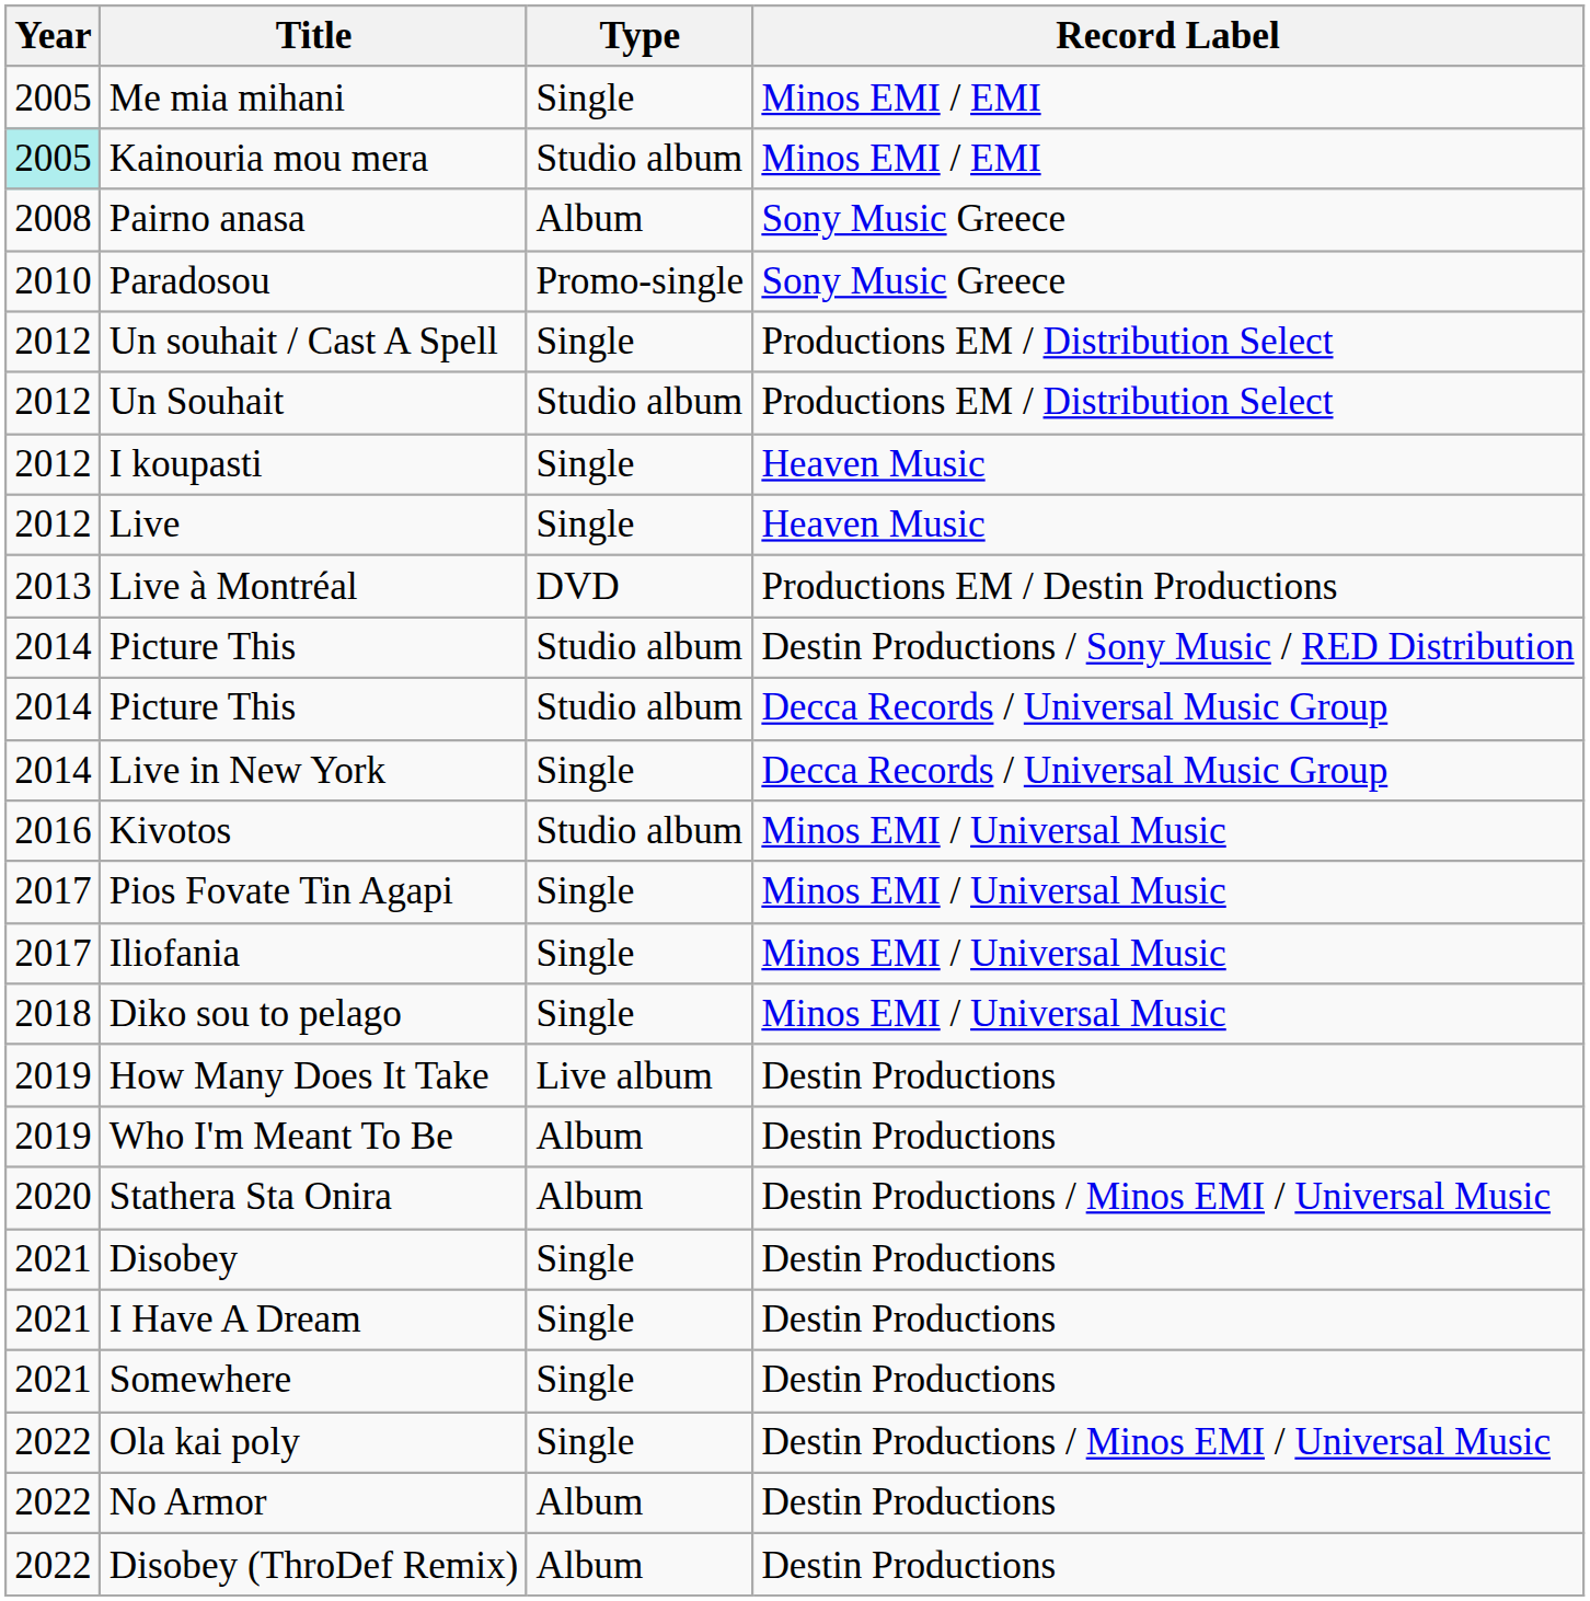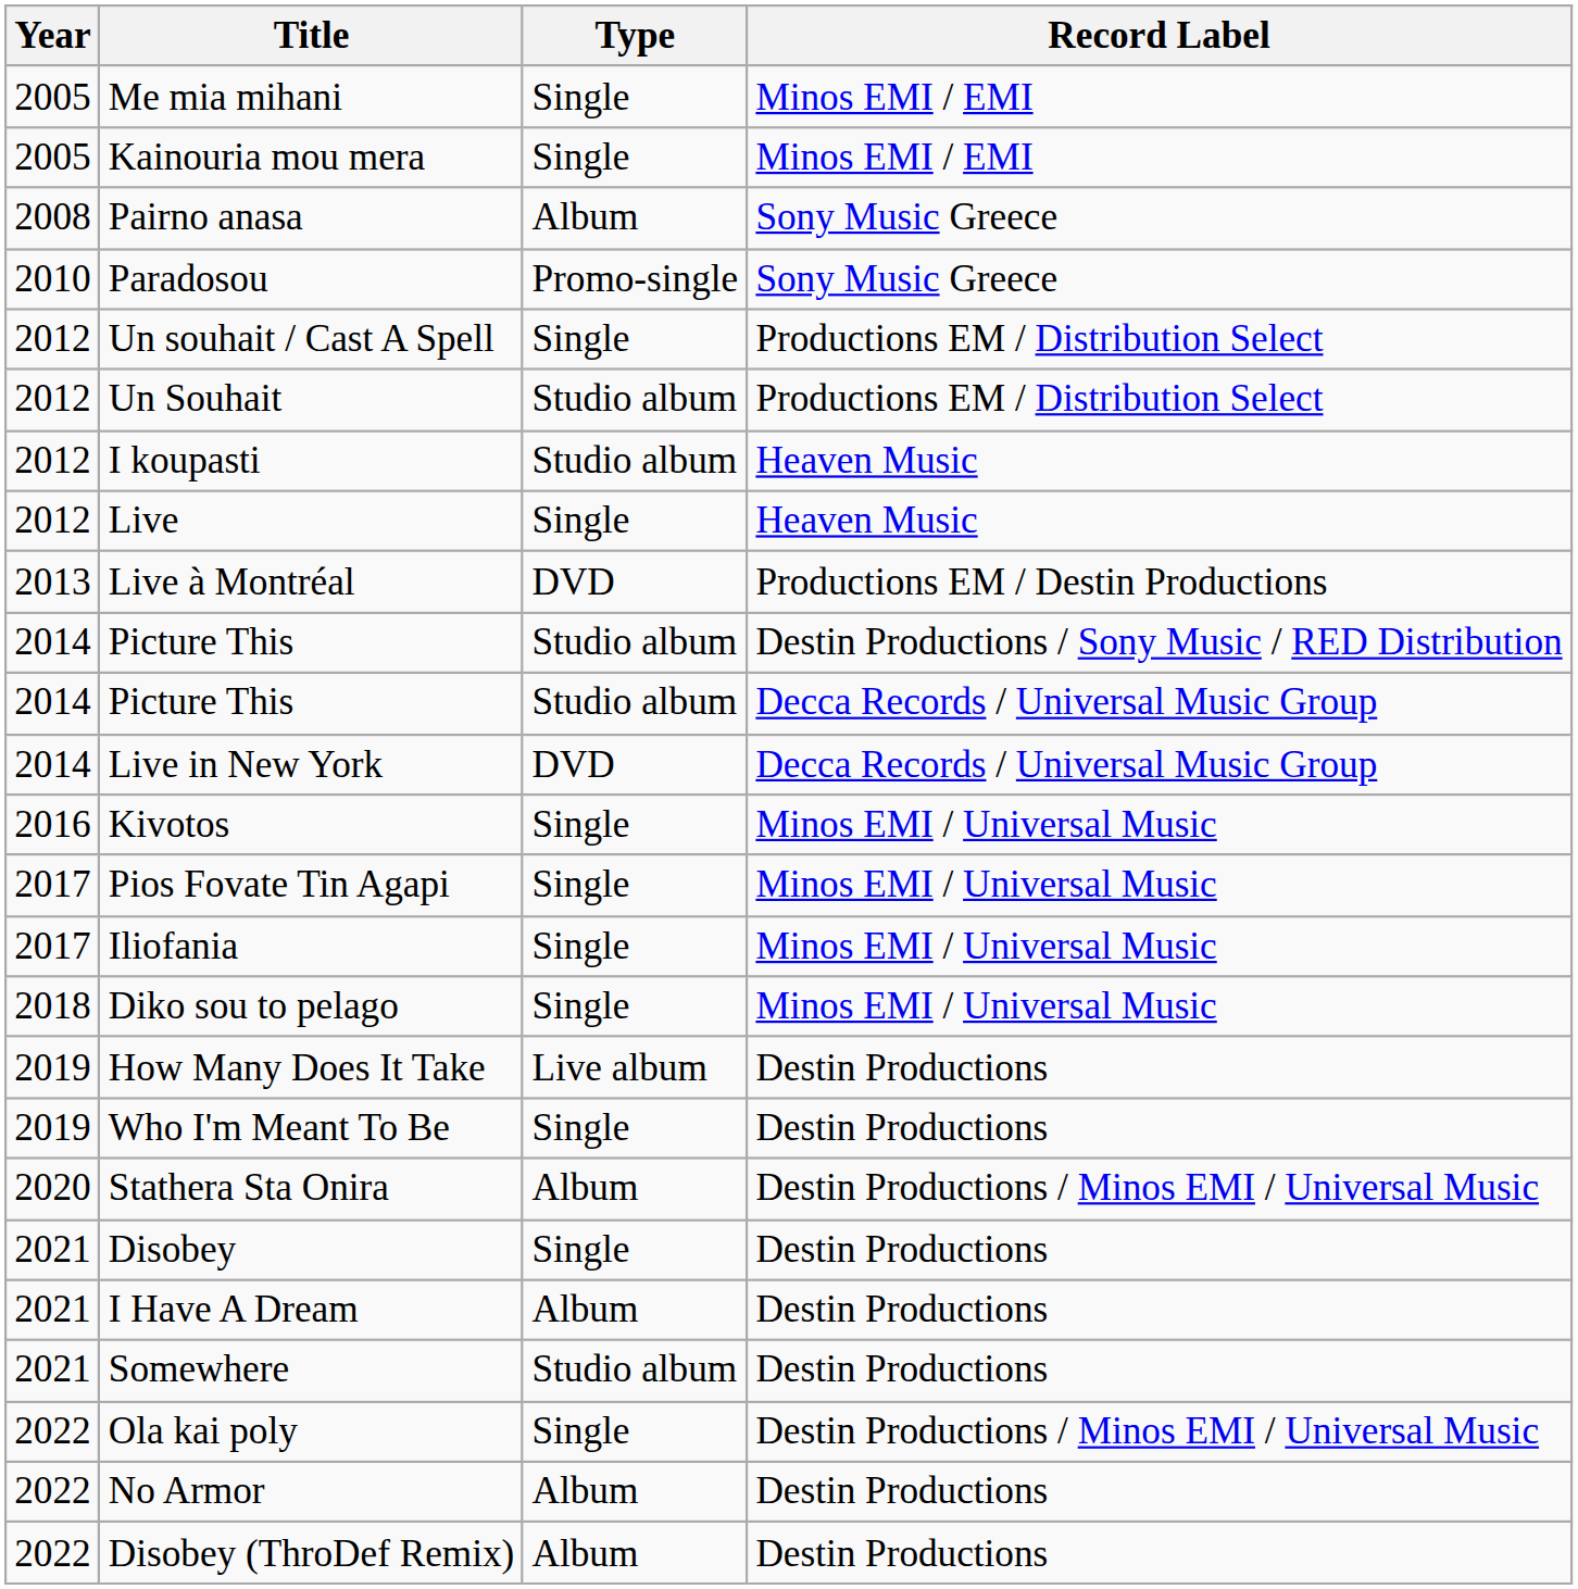Kainouria mou mera | Year: paleturquoise background -> no background
Kainouria mou mera | Type: Studio album -> Single
I koupasti | Type: Single -> Studio album
Live in New York | Type: Single -> DVD
Kivotos | Type: Studio album -> Single
Who I'm Meant To Be | Type: Album -> Single
I Have A Dream | Type: Single -> Album
Somewhere | Type: Single -> Studio album
